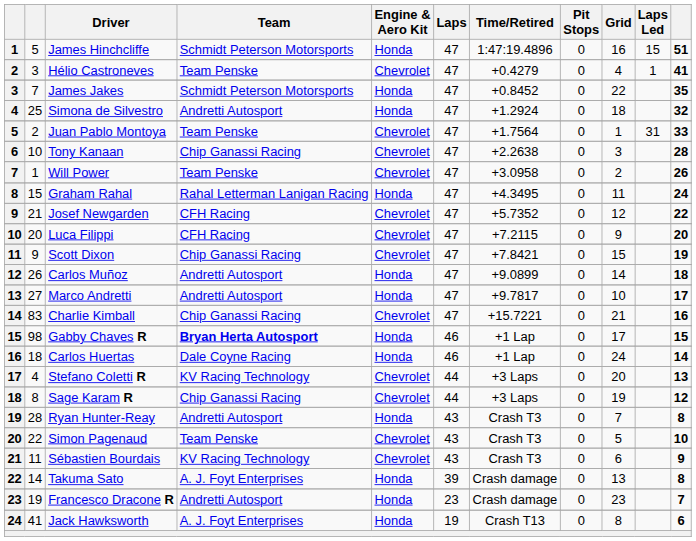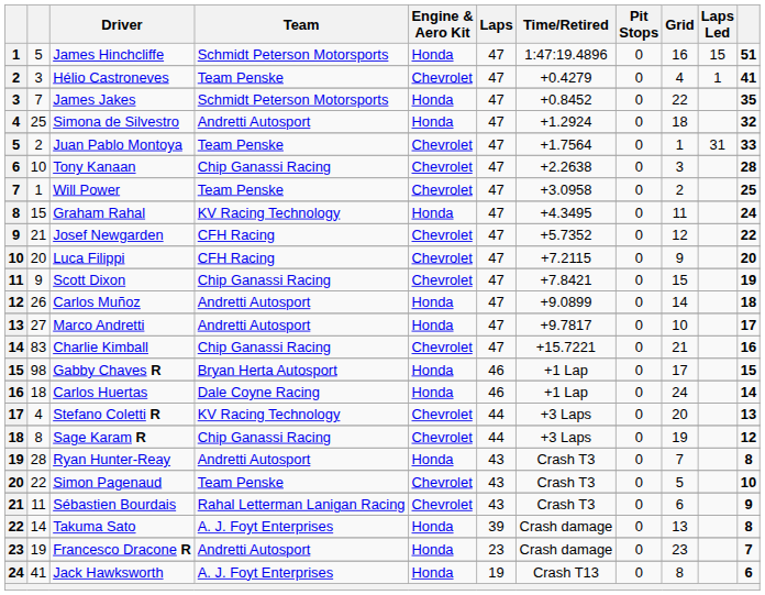Will Power | column 11: 26 -> 25
Graham Rahal | Team: Rahal Letterman Lanigan Racing -> KV Racing Technology
Gabby Chaves R | Team: bold -> normal
Sébastien Bourdais | Team: KV Racing Technology -> Rahal Letterman Lanigan Racing
